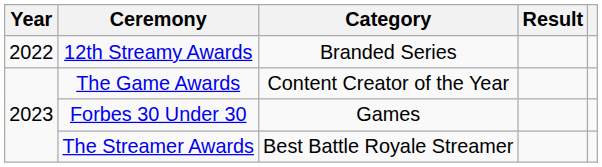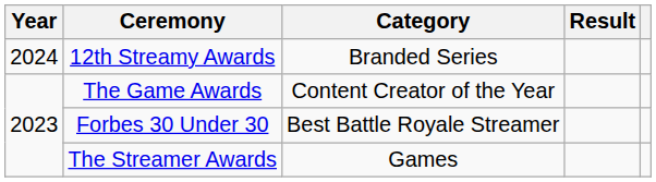12th Streamy Awards | Year: 2022 -> 2024
Forbes 30 Under 30 | Category: Games -> Best Battle Royale Streamer
The Streamer Awards | Category: Best Battle Royale Streamer -> Games
